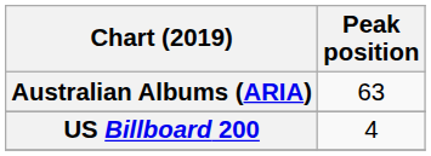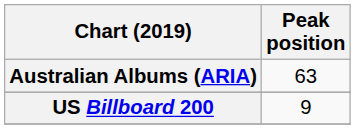US Billboard 200 | Peak position: 4 -> 9
